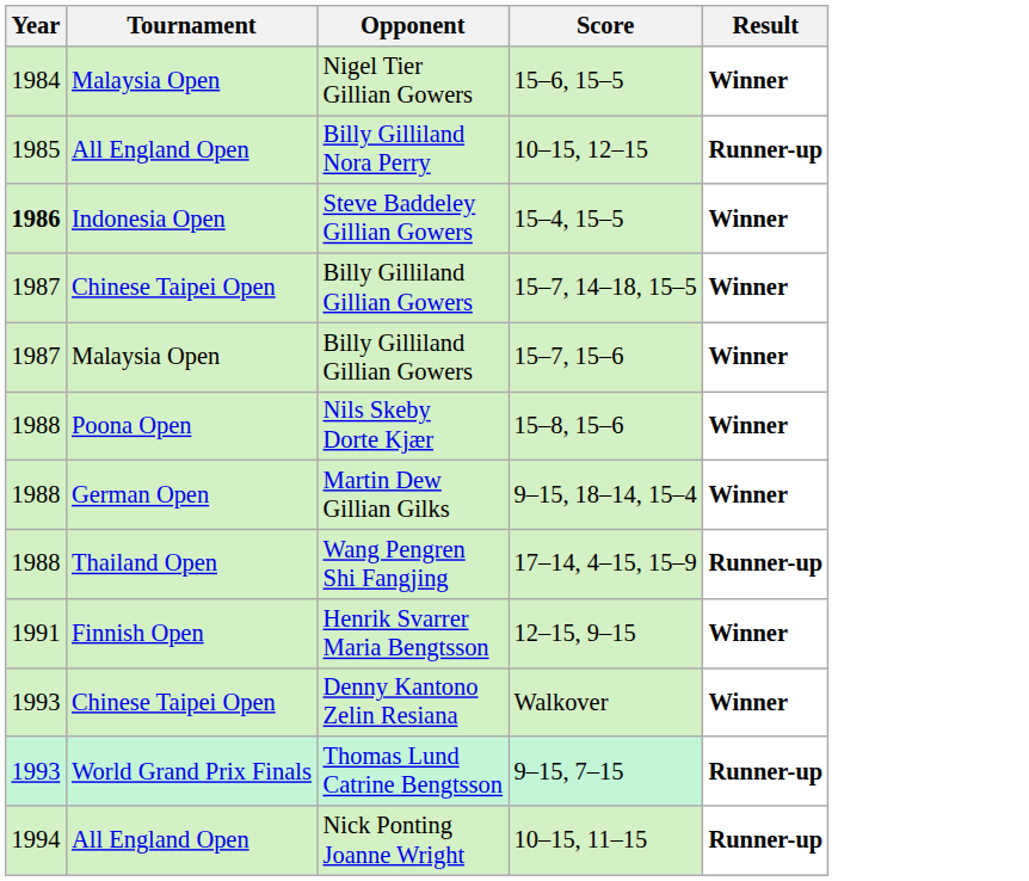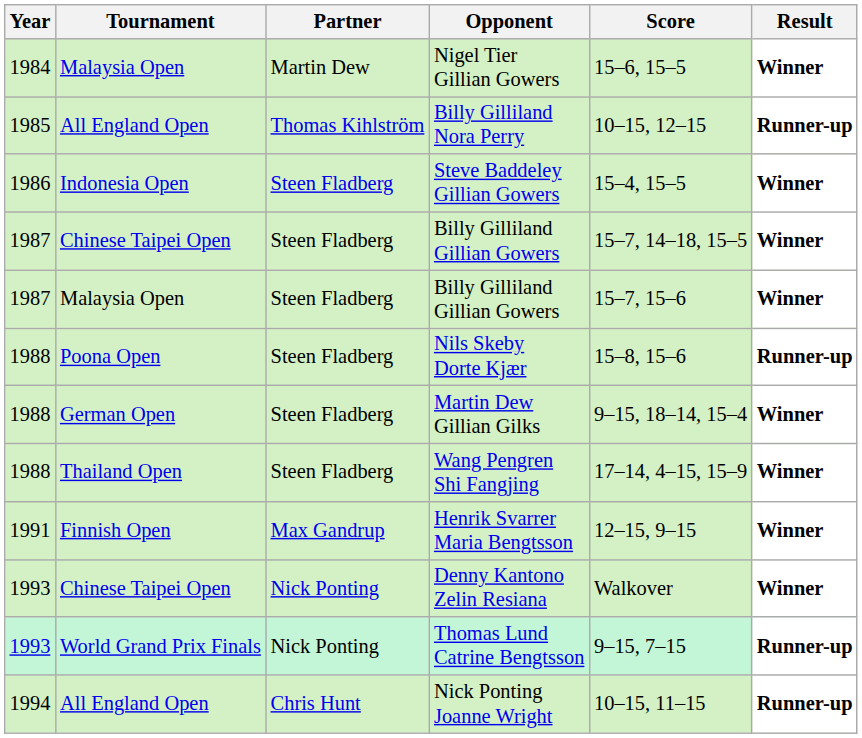+ column: Partner | Martin Dew | Thomas Kihlström | Steen Fladberg | Steen Fladberg | Steen Fladberg | Steen Fladberg | Steen Fladberg | Steen Fladberg | Max Gandrup | Nick Ponting | Nick Ponting | Chris Hunt
Steve Baddeley Gillian Gowers | Year: bold -> normal
Nils Skeby Dorte Kjær | Result: Winner -> Runner-up
Wang Pengren Shi Fangjing | Result: Runner-up -> Winner
